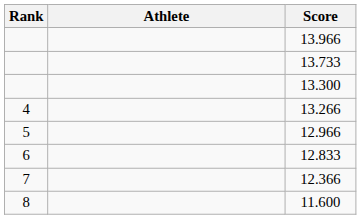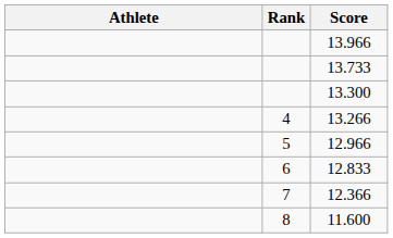columns swapped: Rank <-> Athlete
